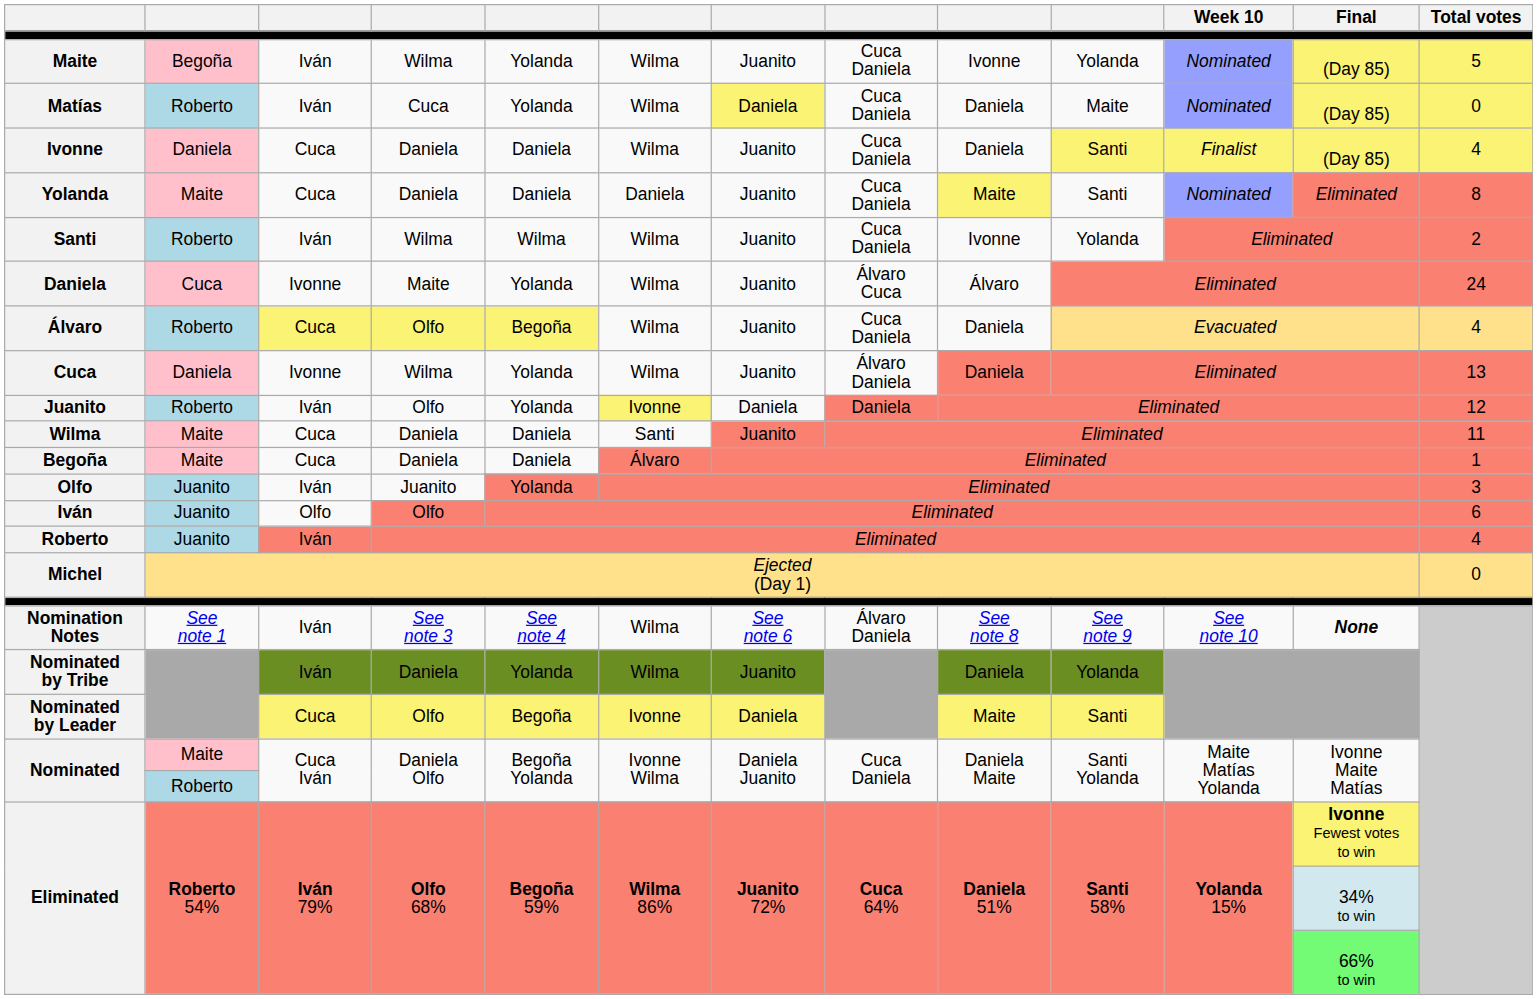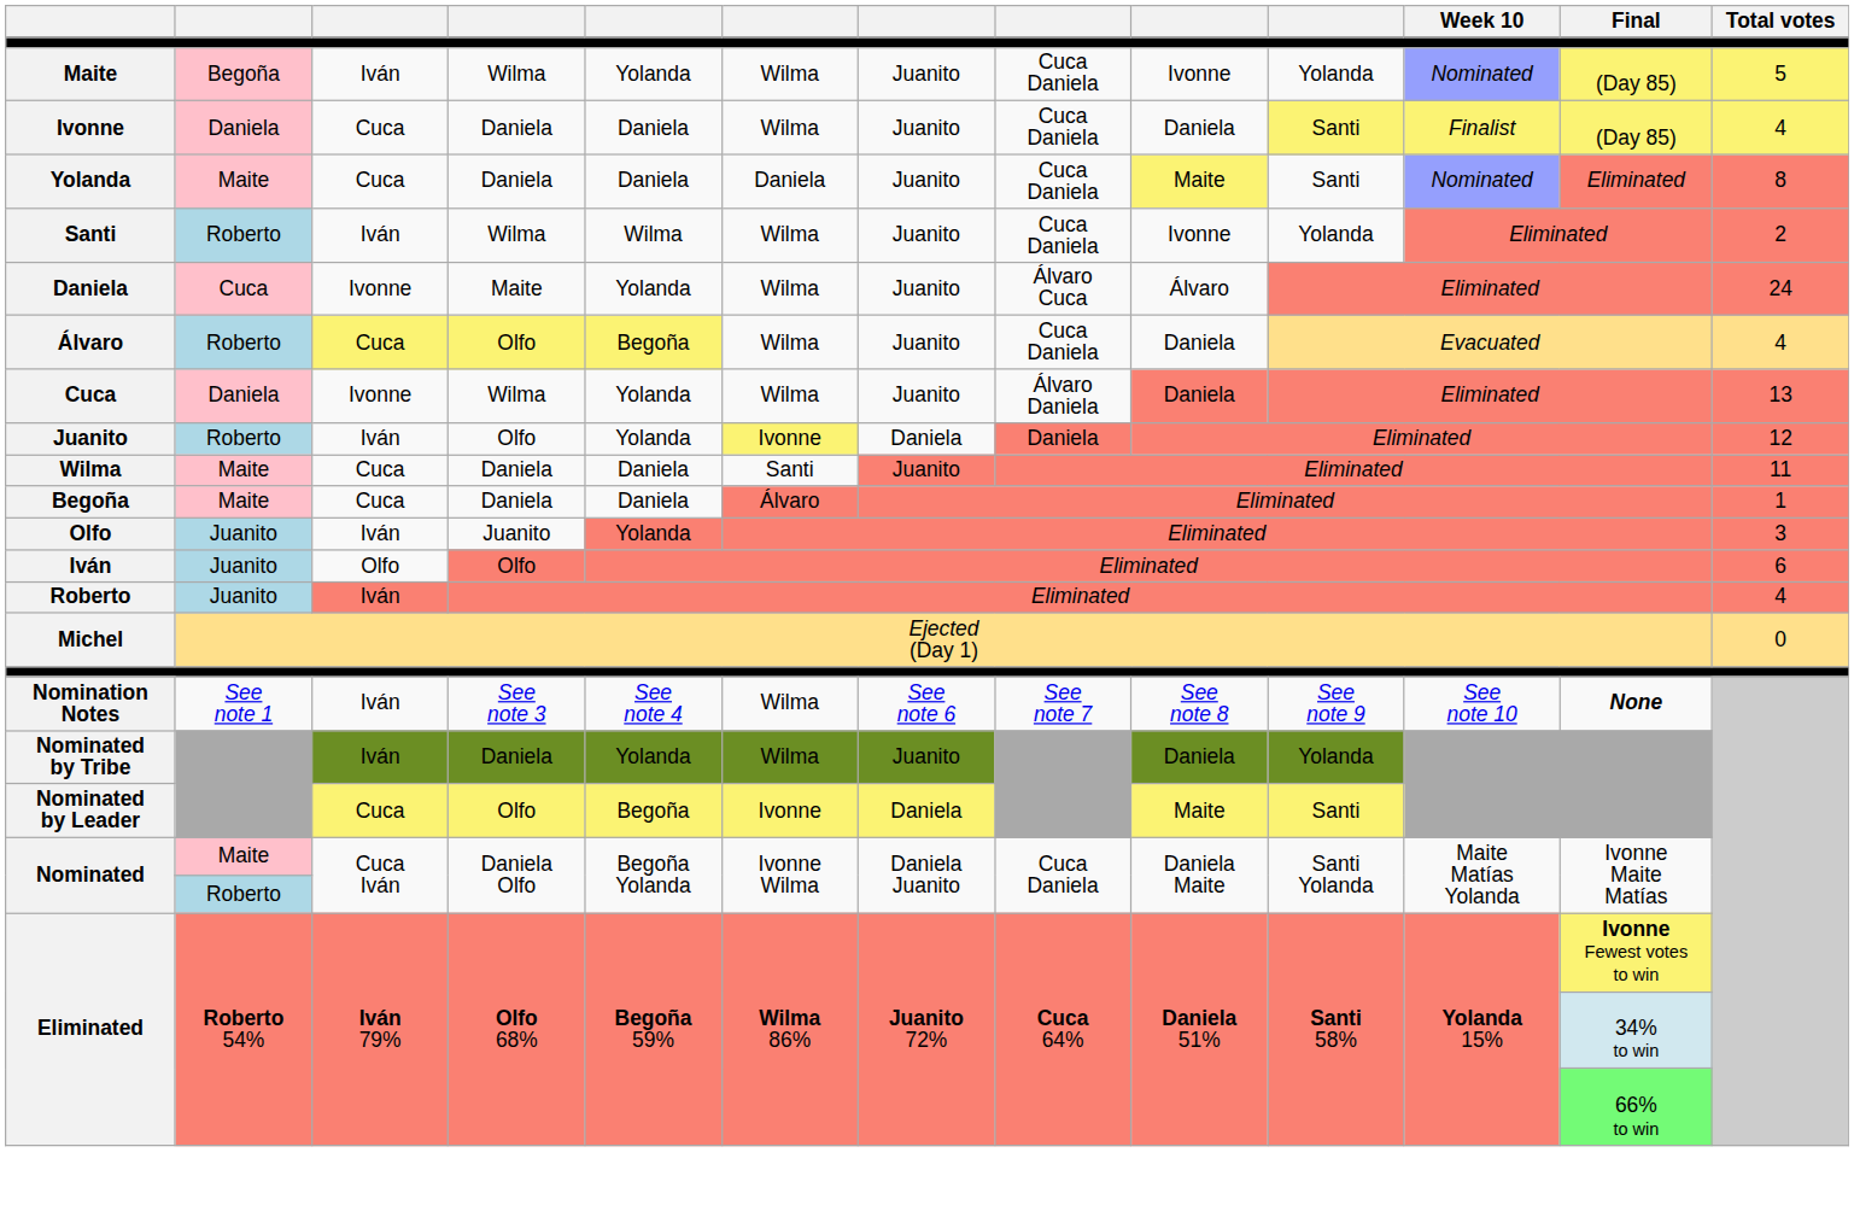- row: Matías | Roberto | Iván | Cuca | Yolanda | Wilma | Daniela | Cuca Daniela | Daniela | Maite | Nominated | (Day 85) | 0
Nomination Notes | column 8: Álvaro Daniela -> See note 7
